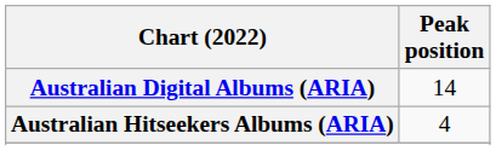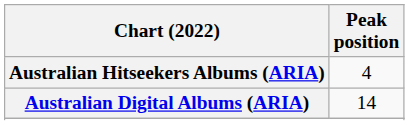rows swapped: Australian Digital Albums (ARIA) <-> Australian Hitseekers Albums (ARIA)
